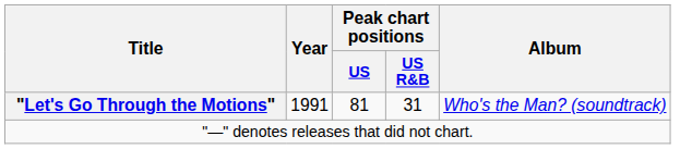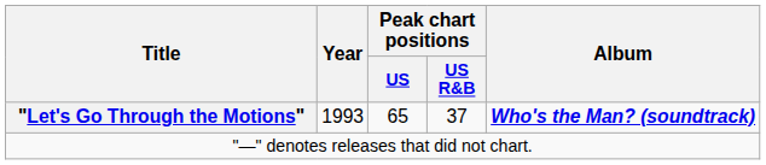"Let's Go Through the Motions" | Year: 1991 -> 1993
"Let's Go Through the Motions" | Peak chart positions / US: 81 -> 65
"Let's Go Through the Motions" | Peak chart positions / US R&B: 31 -> 37
"Let's Go Through the Motions" | Album: normal -> bold
